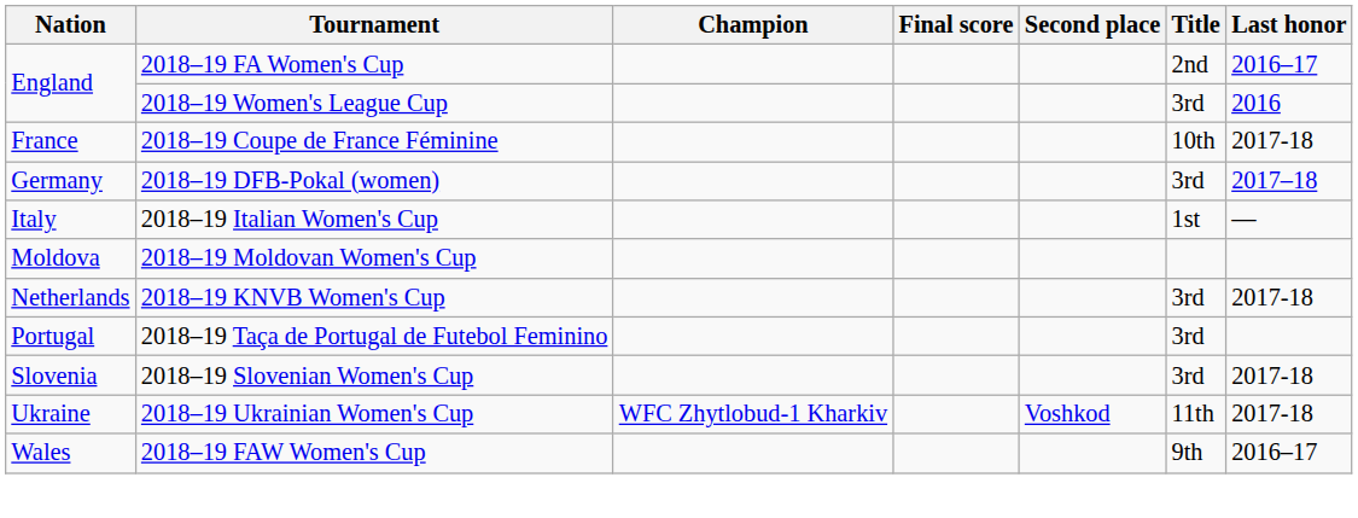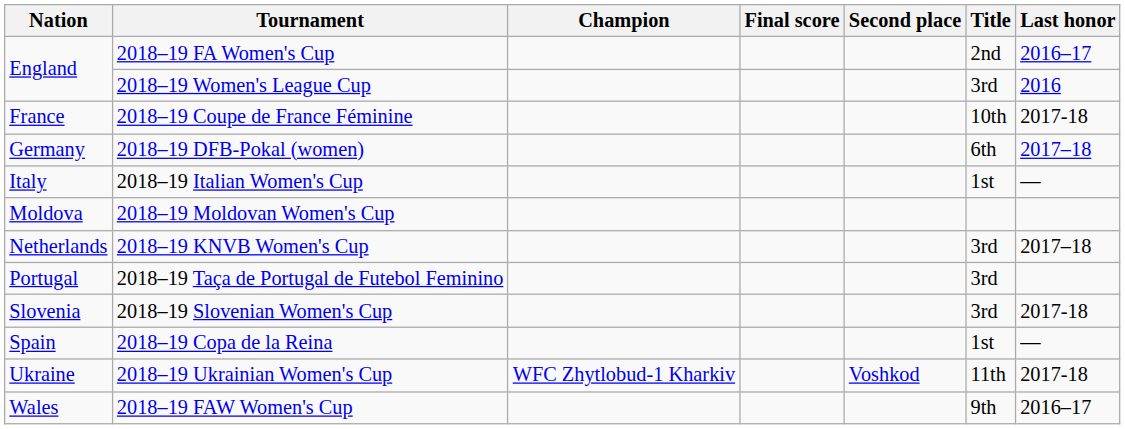2018–19 DFB-Pokal (women) | Title: 3rd -> 6th
2018–19 KNVB Women's Cup | Last honor: 2017-18 -> 2017–18
+ row: Spain | 2018–19 Copa de la Reina | 1st | —
